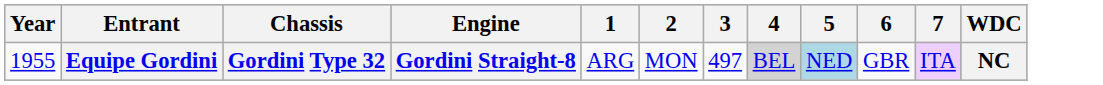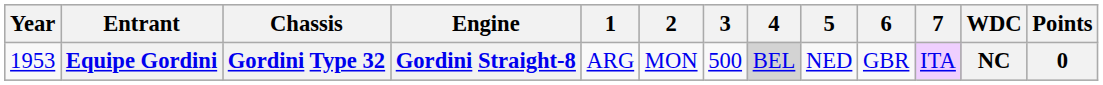+ column: Points | 0
Equipe Gordini | Year: 1955 -> 1953
Equipe Gordini | 3: 497 -> 500
Equipe Gordini | 5: lightblue background -> no background
